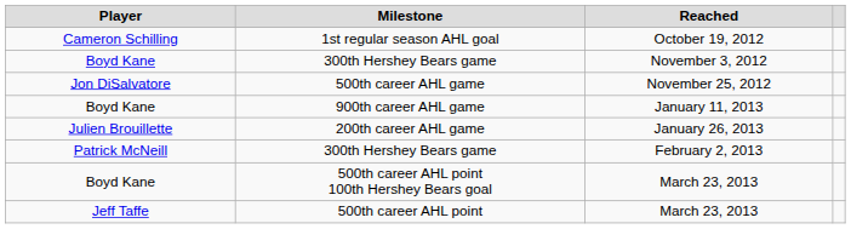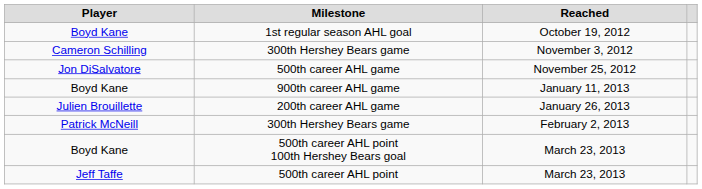1st regular season AHL goal | Player: Cameron Schilling -> Boyd Kane
300th Hershey Bears game / November 3, 2012 | Player: Boyd Kane -> Cameron Schilling
